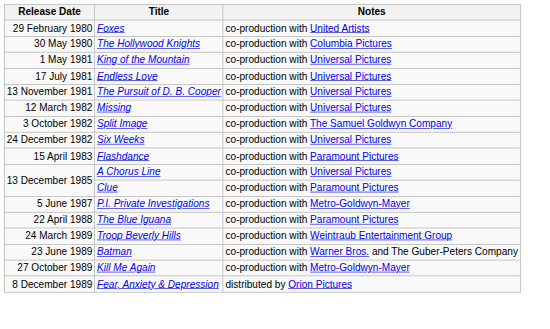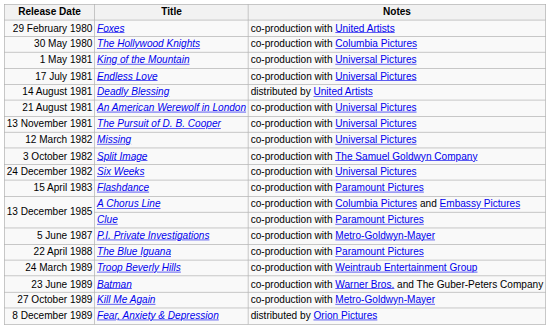+ row: 14 August 1981 | Deadly Blessing | distributed by United Artists
+ row: 21 August 1981 | An American Werewolf in London | co-production with Universal Pictures
A Chorus Line | Notes: co-production with Universal Pictures -> co-production with Columbia Pictures and Embassy Pictures
